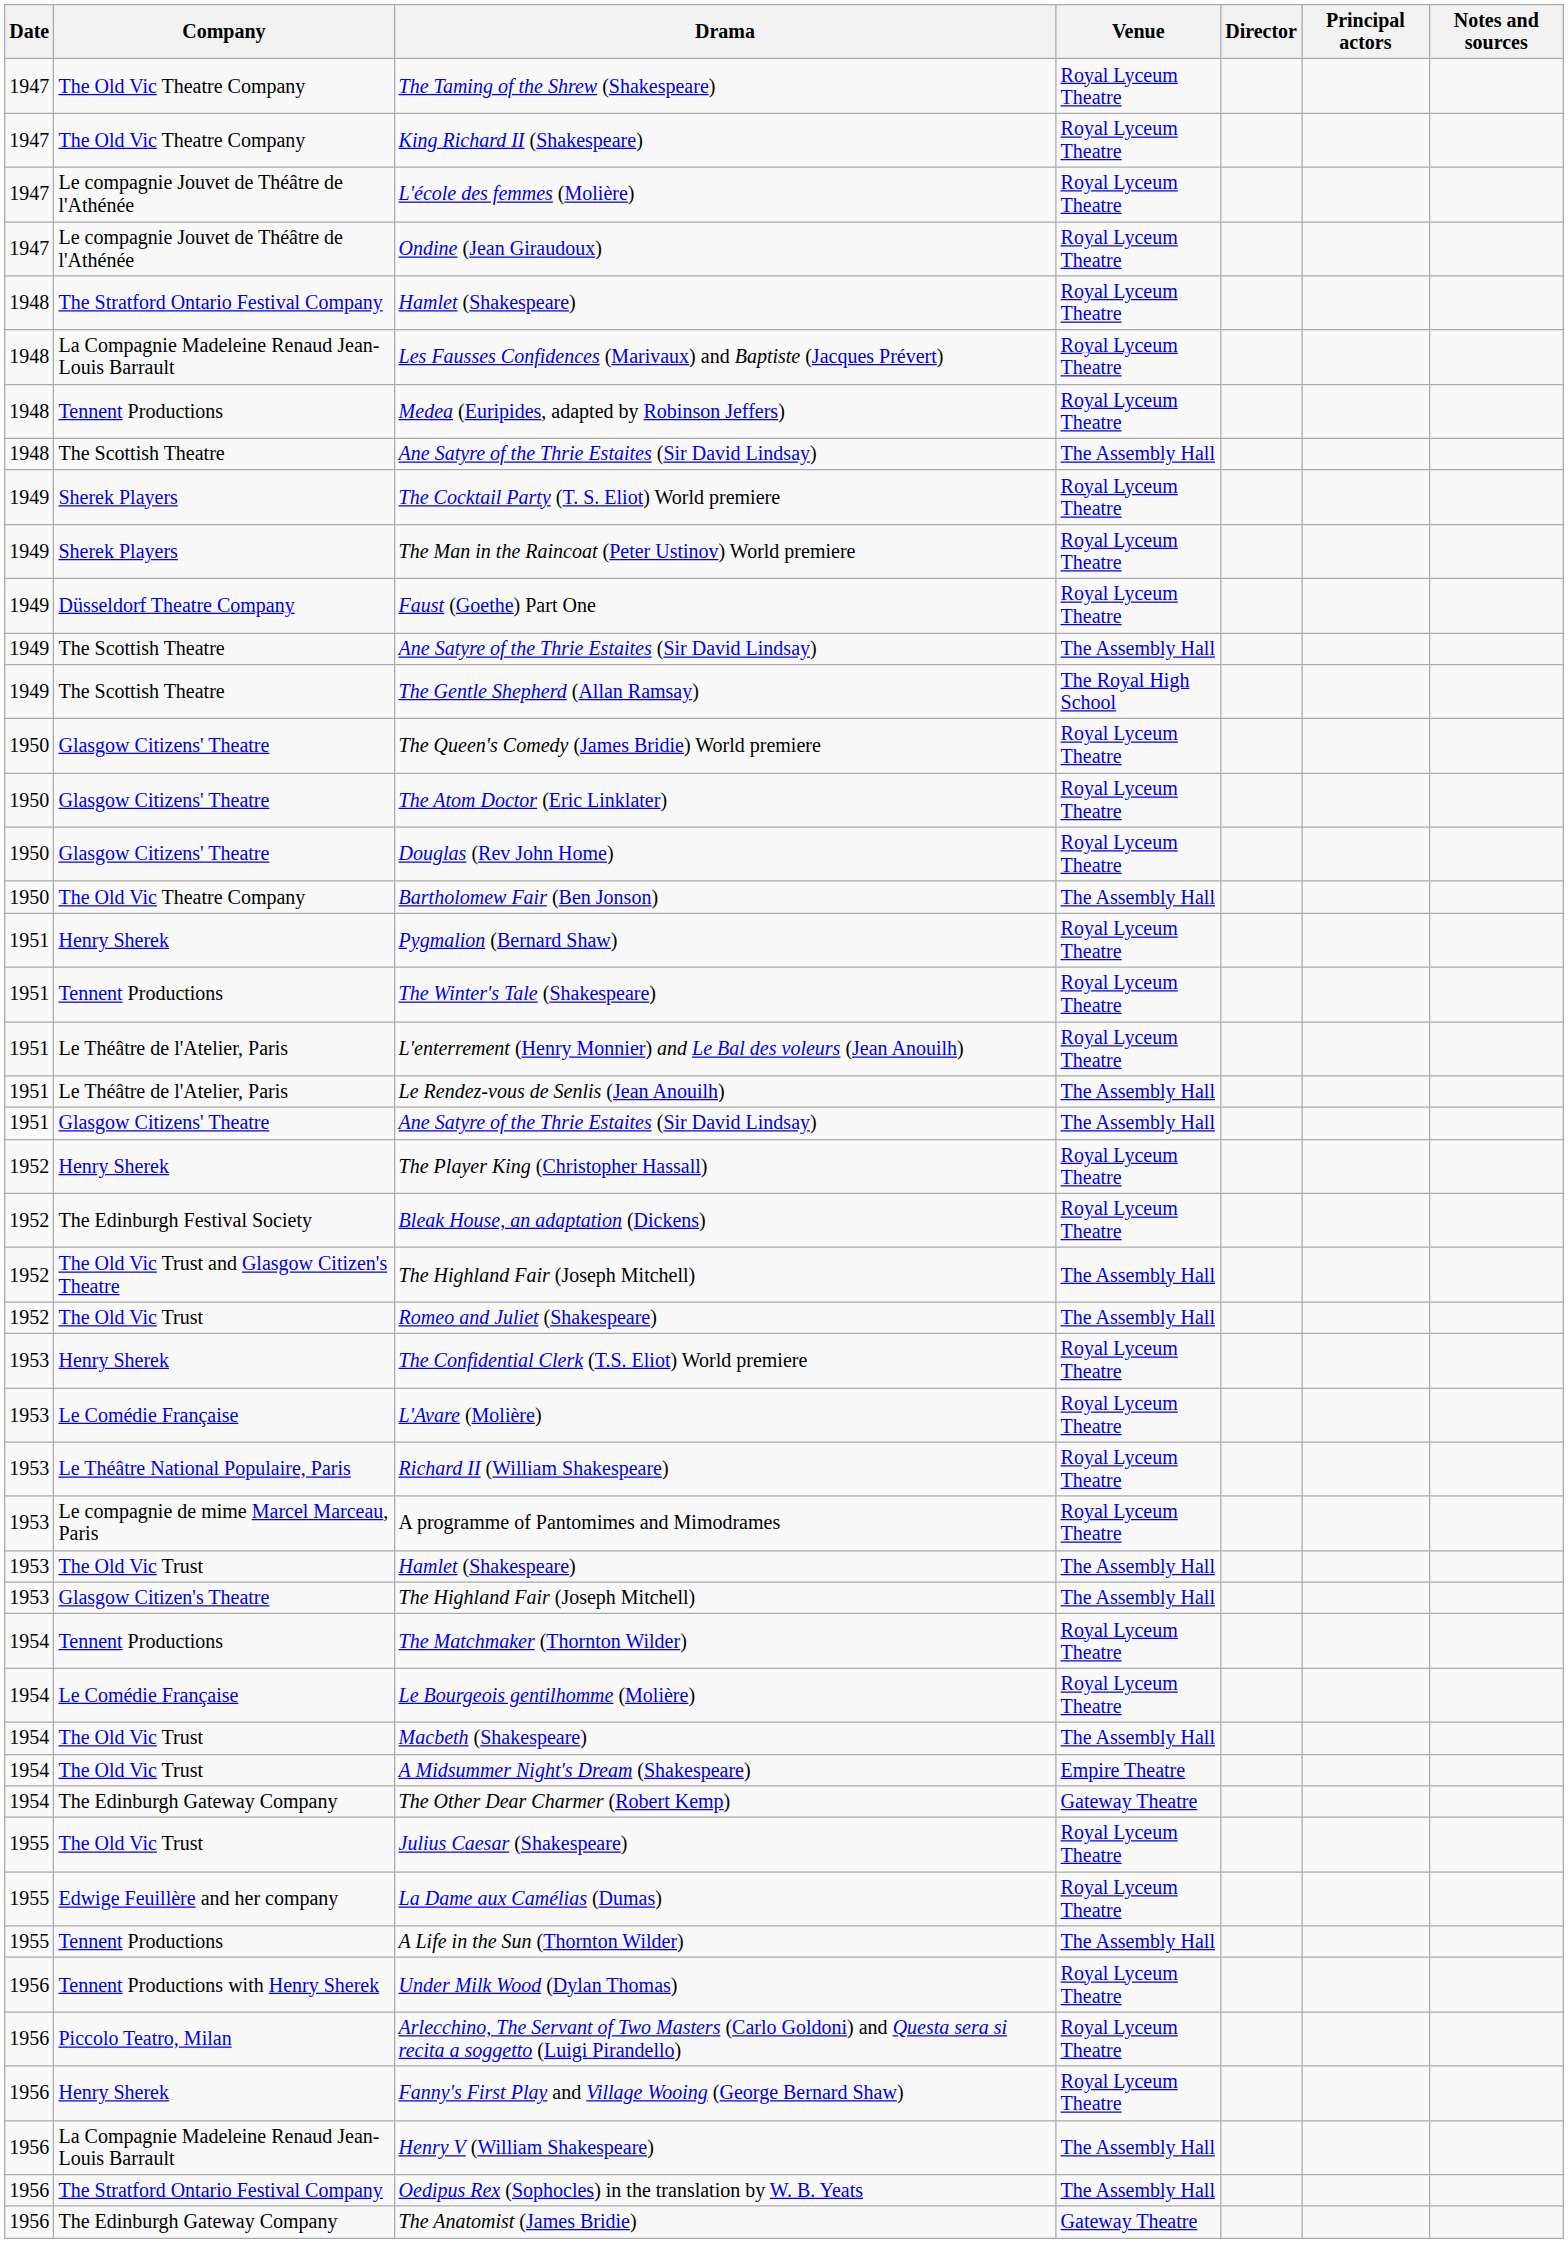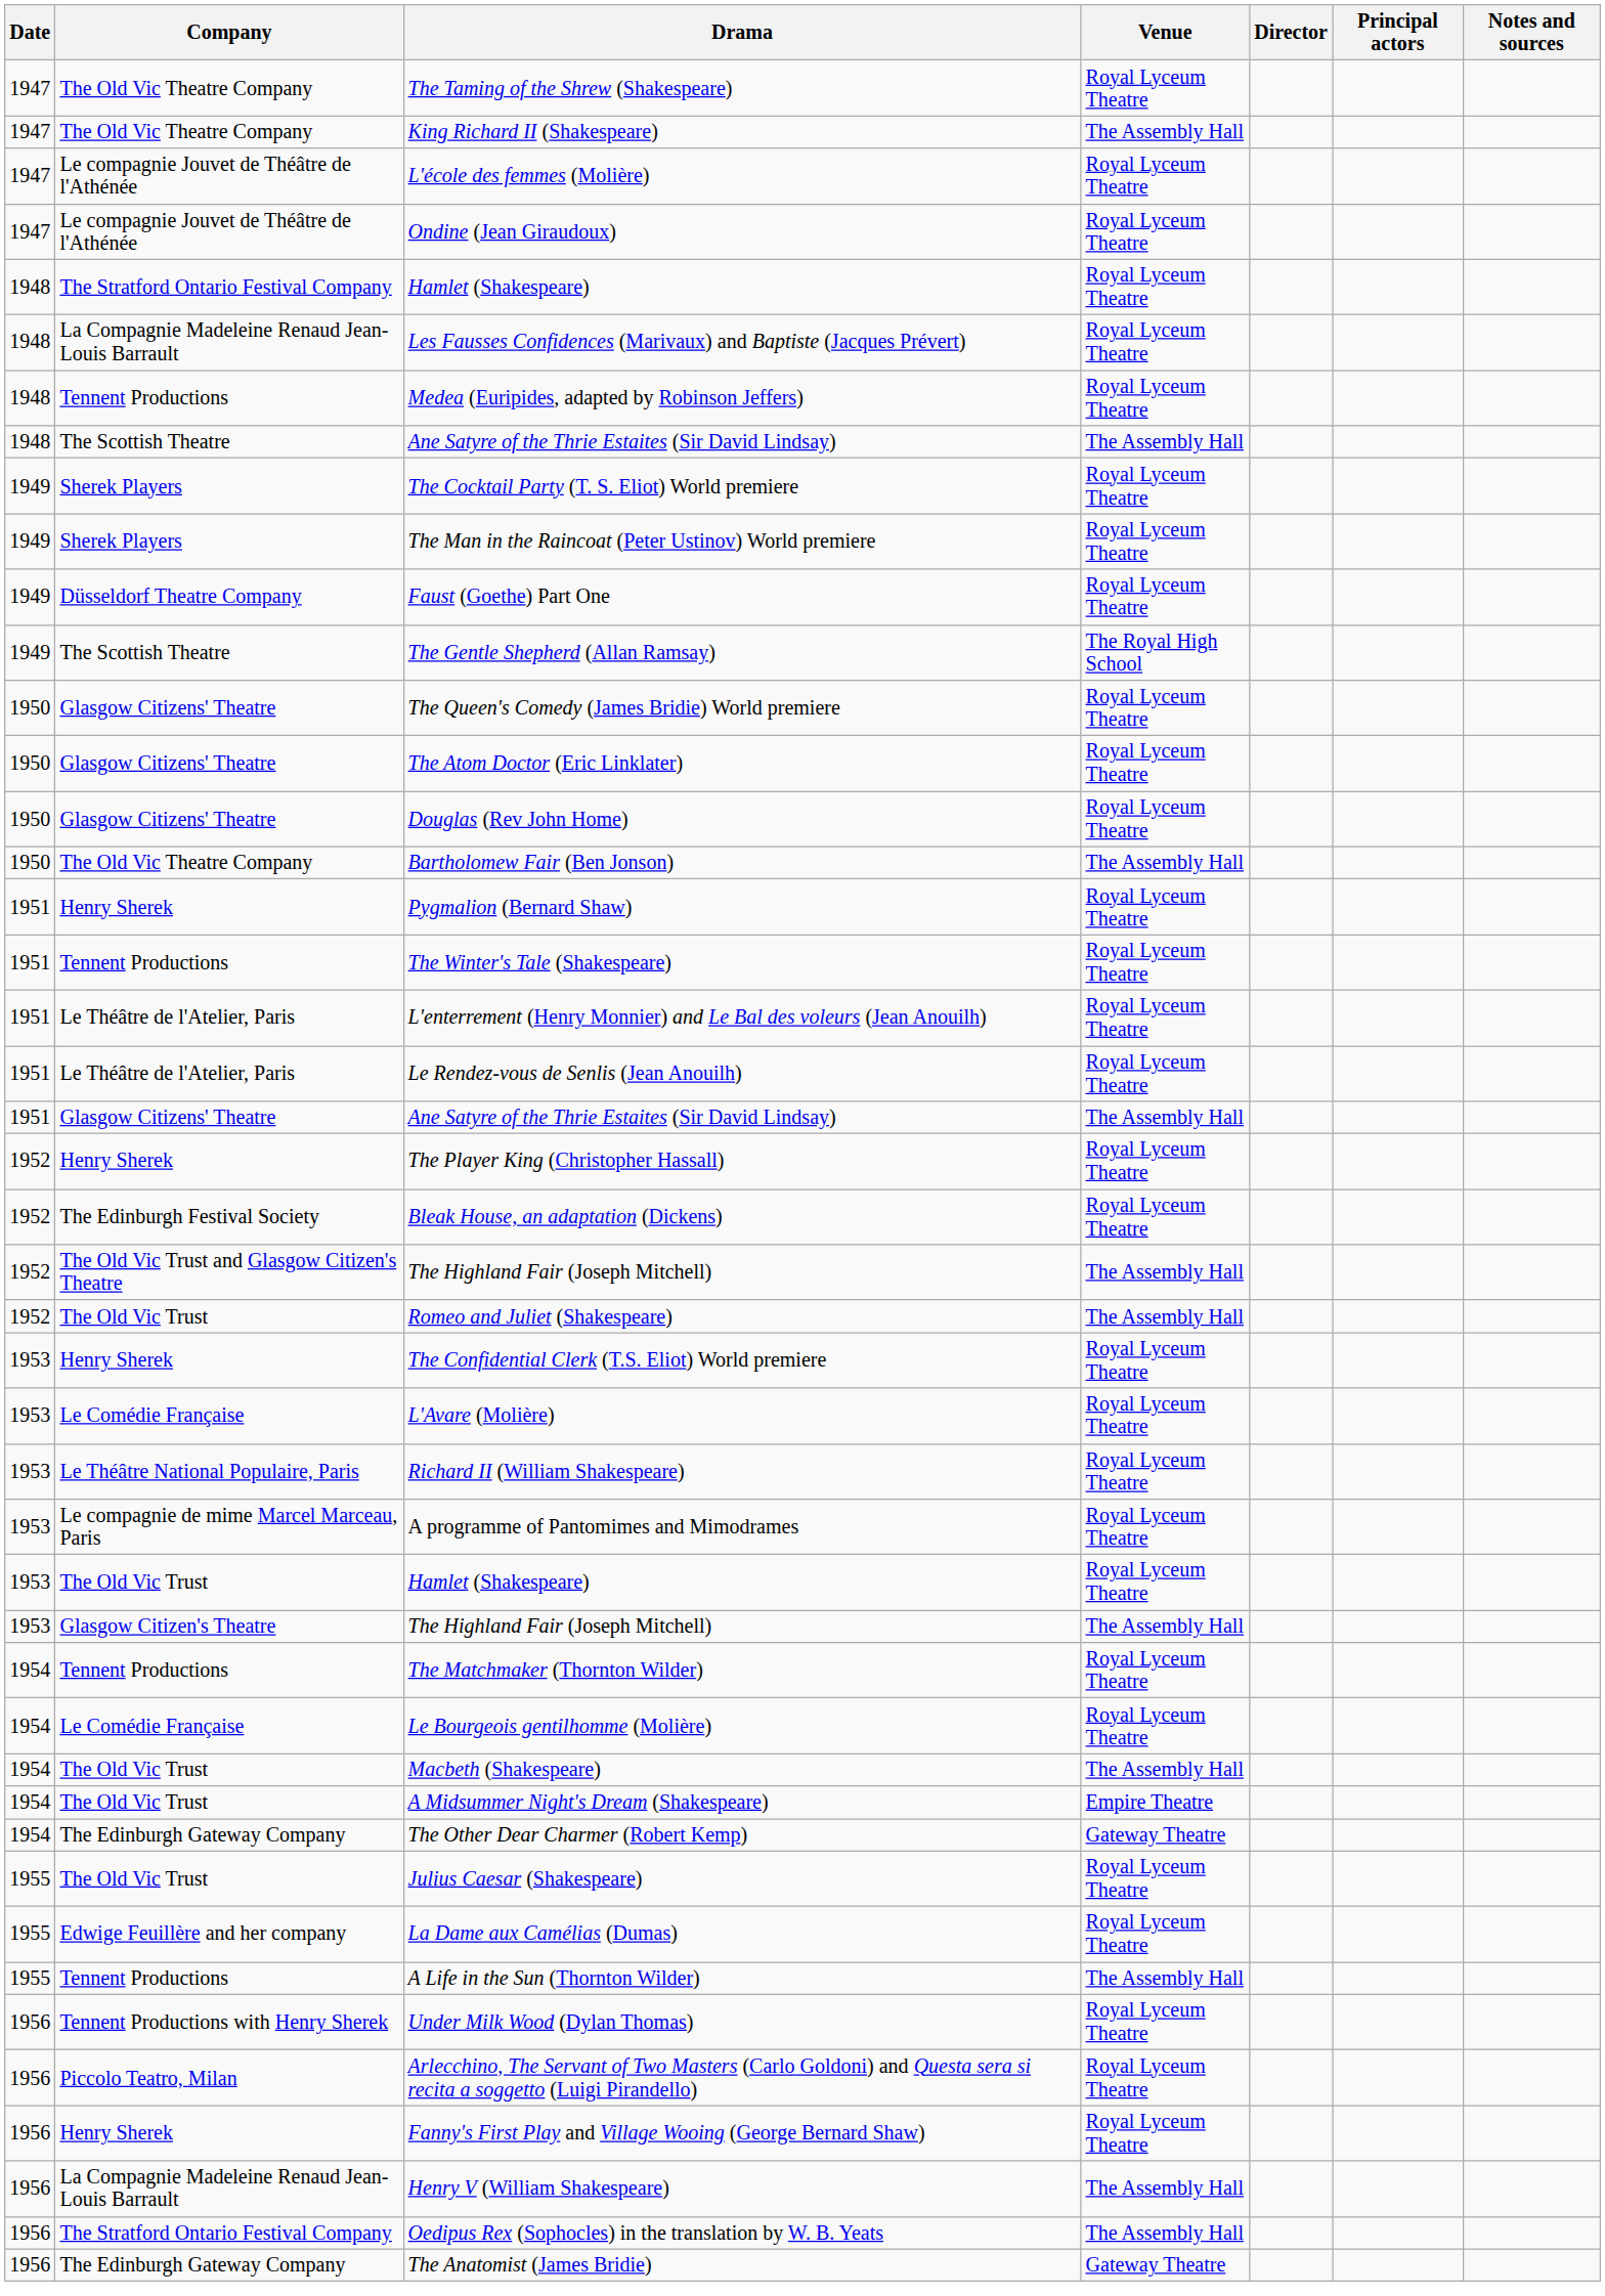King Richard II (Shakespeare) | Venue: Royal Lyceum Theatre -> The Assembly Hall
- row: 1949 | The Scottish Theatre | Ane Satyre of the Thrie Estaites (Sir David Lindsay) | The Assembly Hall
Le Rendez-vous de Senlis (Jean Anouilh) | Venue: The Assembly Hall -> Royal Lyceum Theatre
1953 / Hamlet (Shakespeare) | Venue: The Assembly Hall -> Royal Lyceum Theatre
